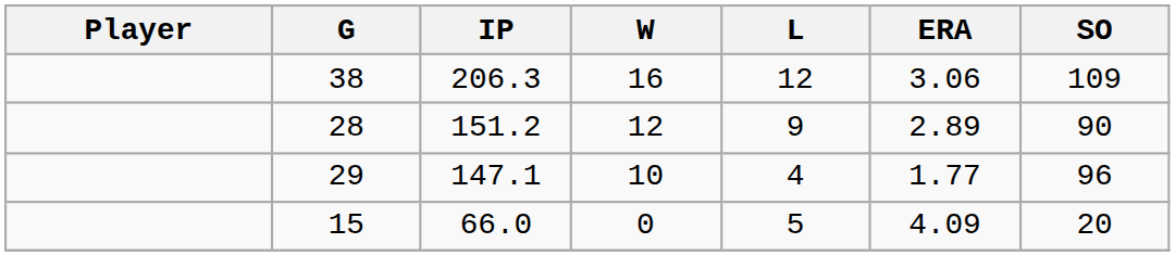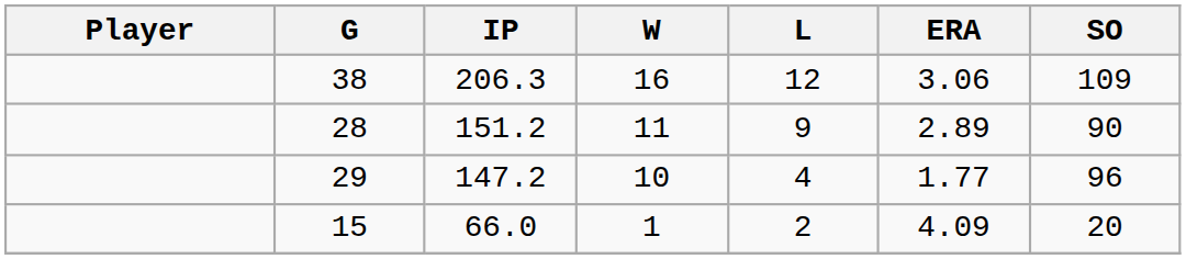28 | W: 12 -> 11
29 | IP: 147.1 -> 147.2
15 | W: 0 -> 1
15 | L: 5 -> 2
